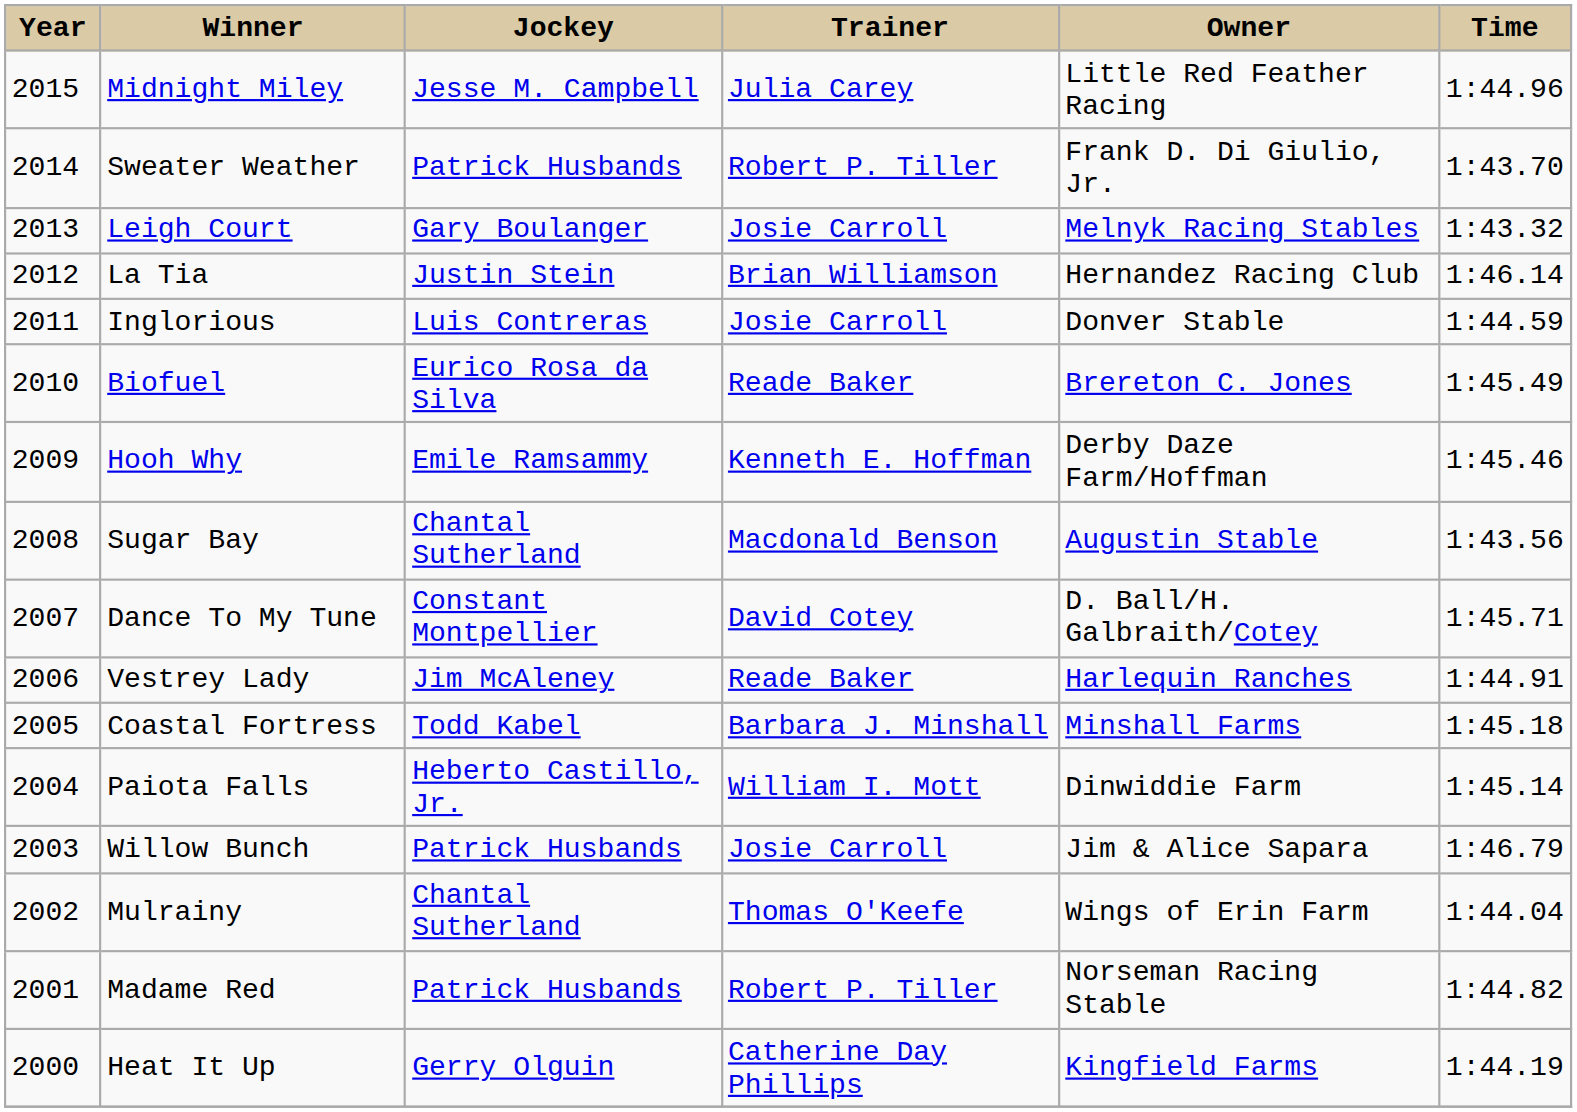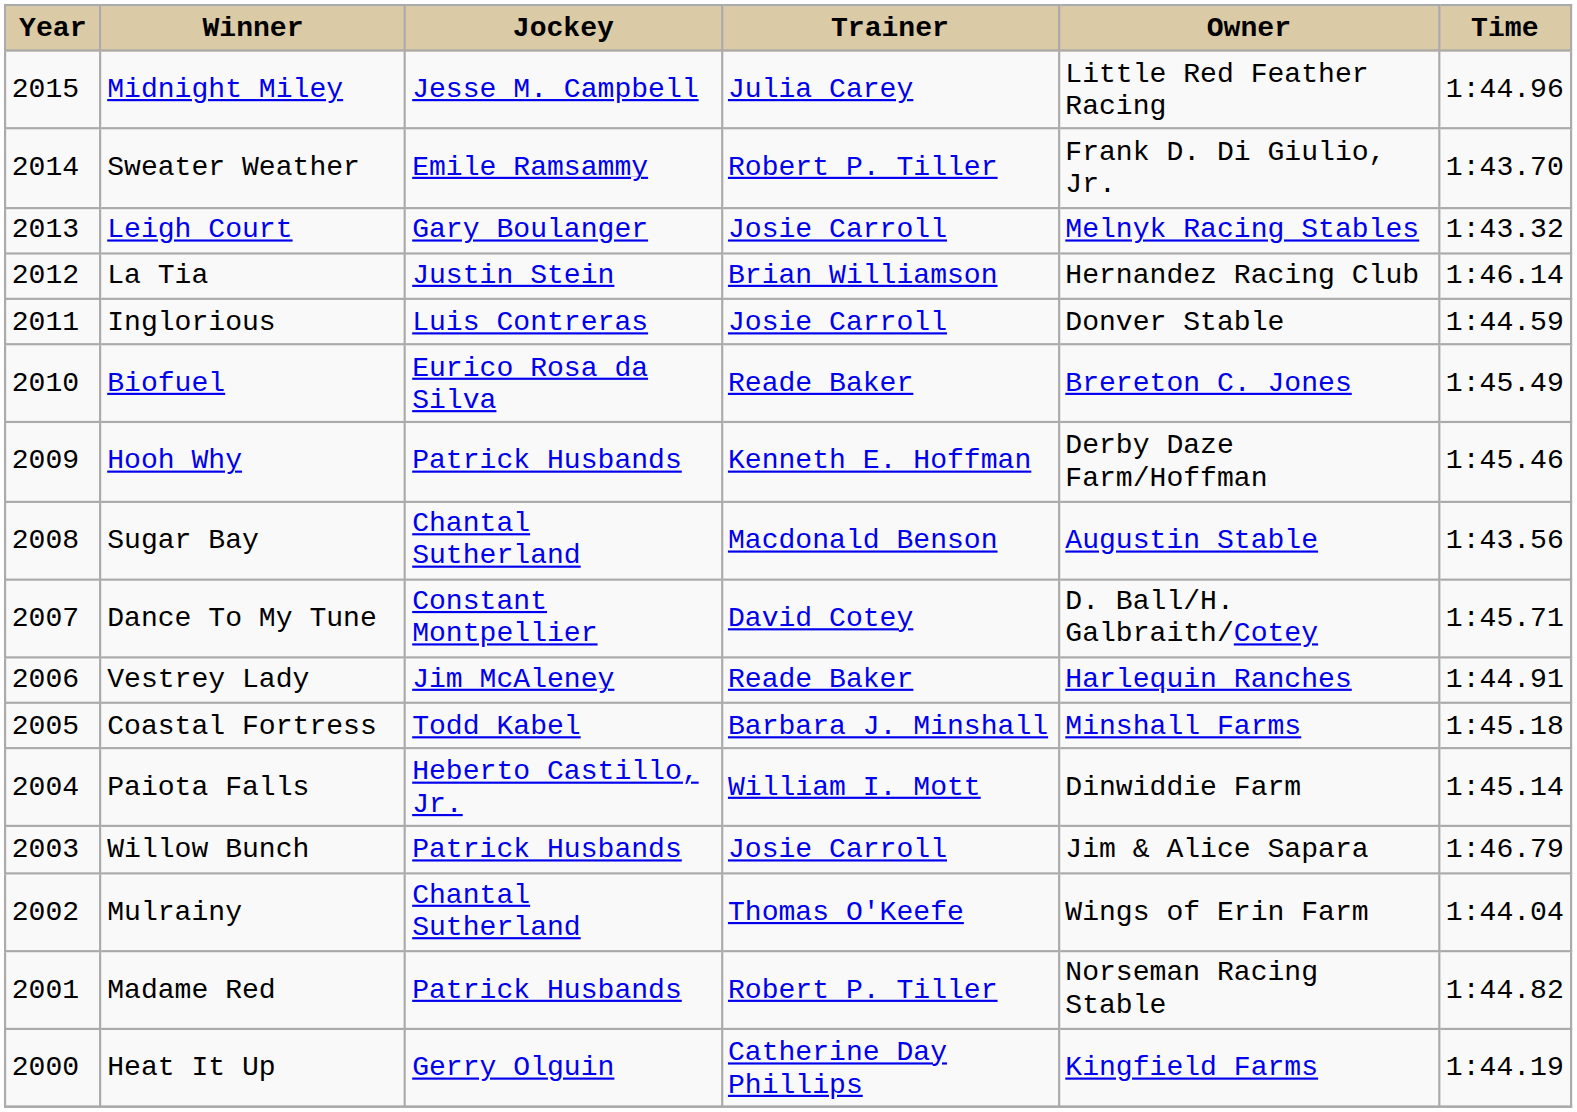Sweater Weather | Jockey: Patrick Husbands -> Emile Ramsammy
Hooh Why | Jockey: Emile Ramsammy -> Patrick Husbands
